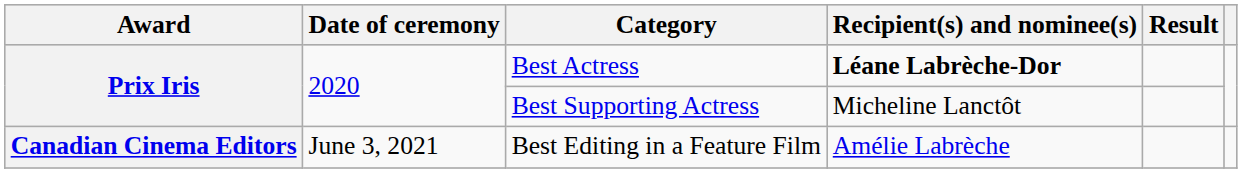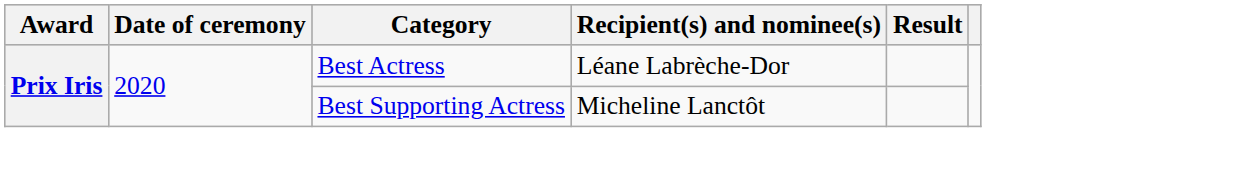Best Actress | Recipient(s) and nominee(s): bold -> normal
- row: Canadian Cinema Editors | June 3, 2021 | Best Editing in a Feature Film | Amélie Labrèche
